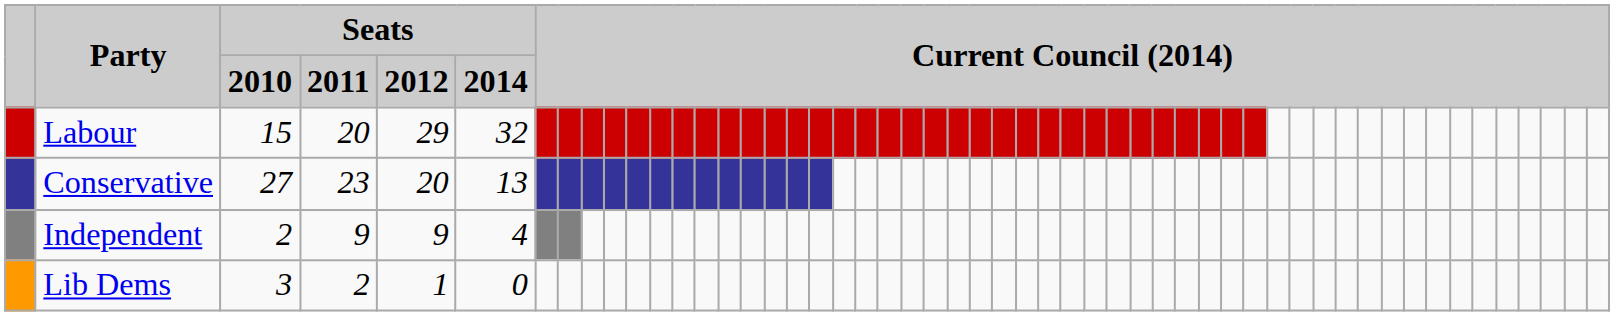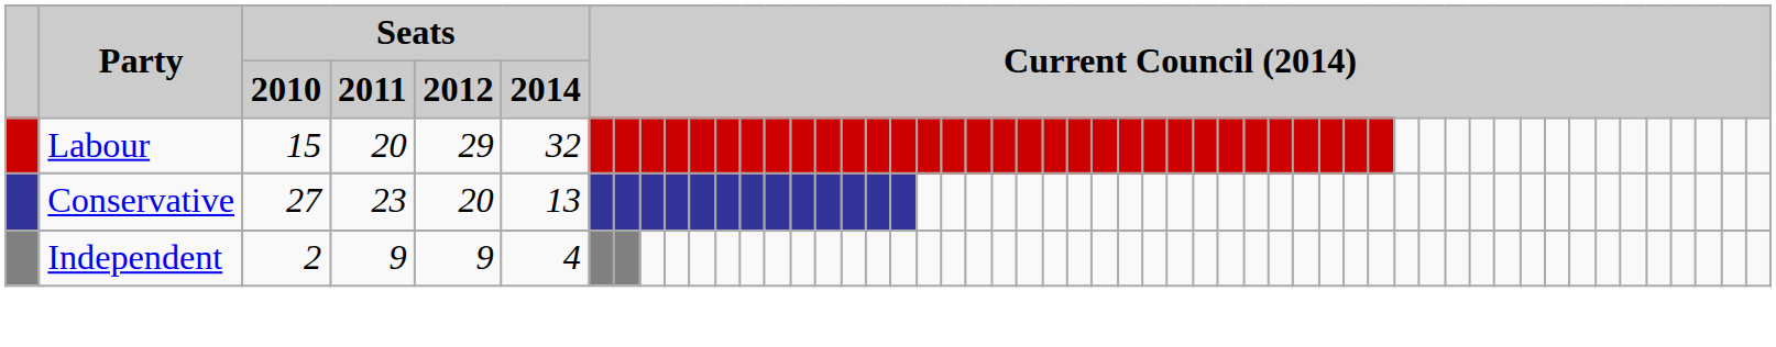- row: Lib Dems | 3 | 2 | 1 | 0
